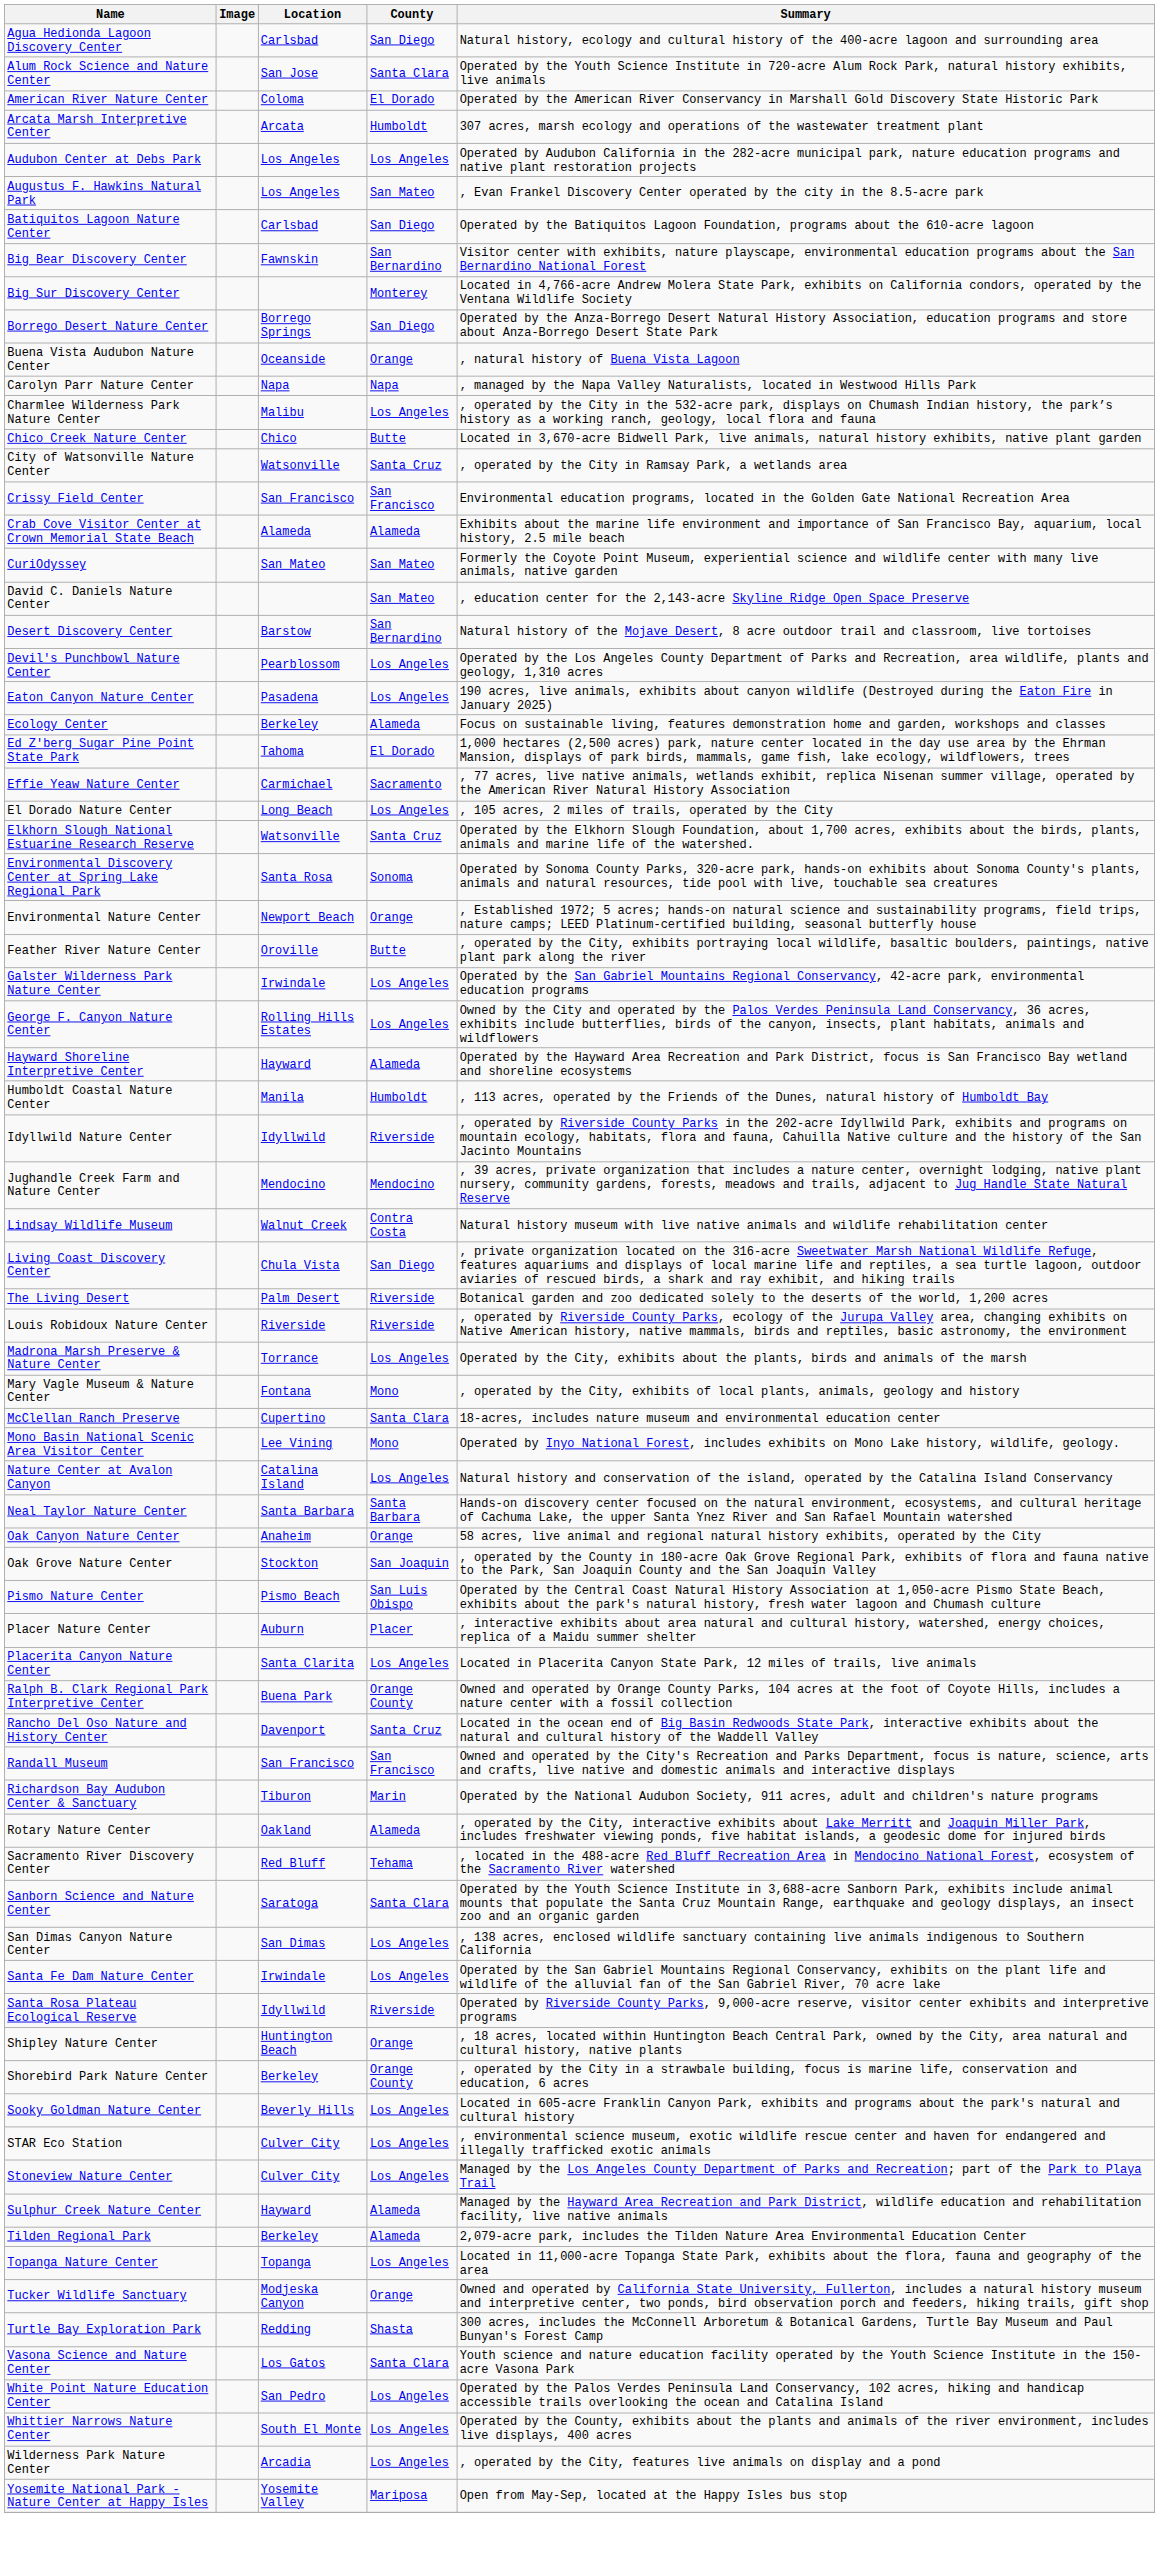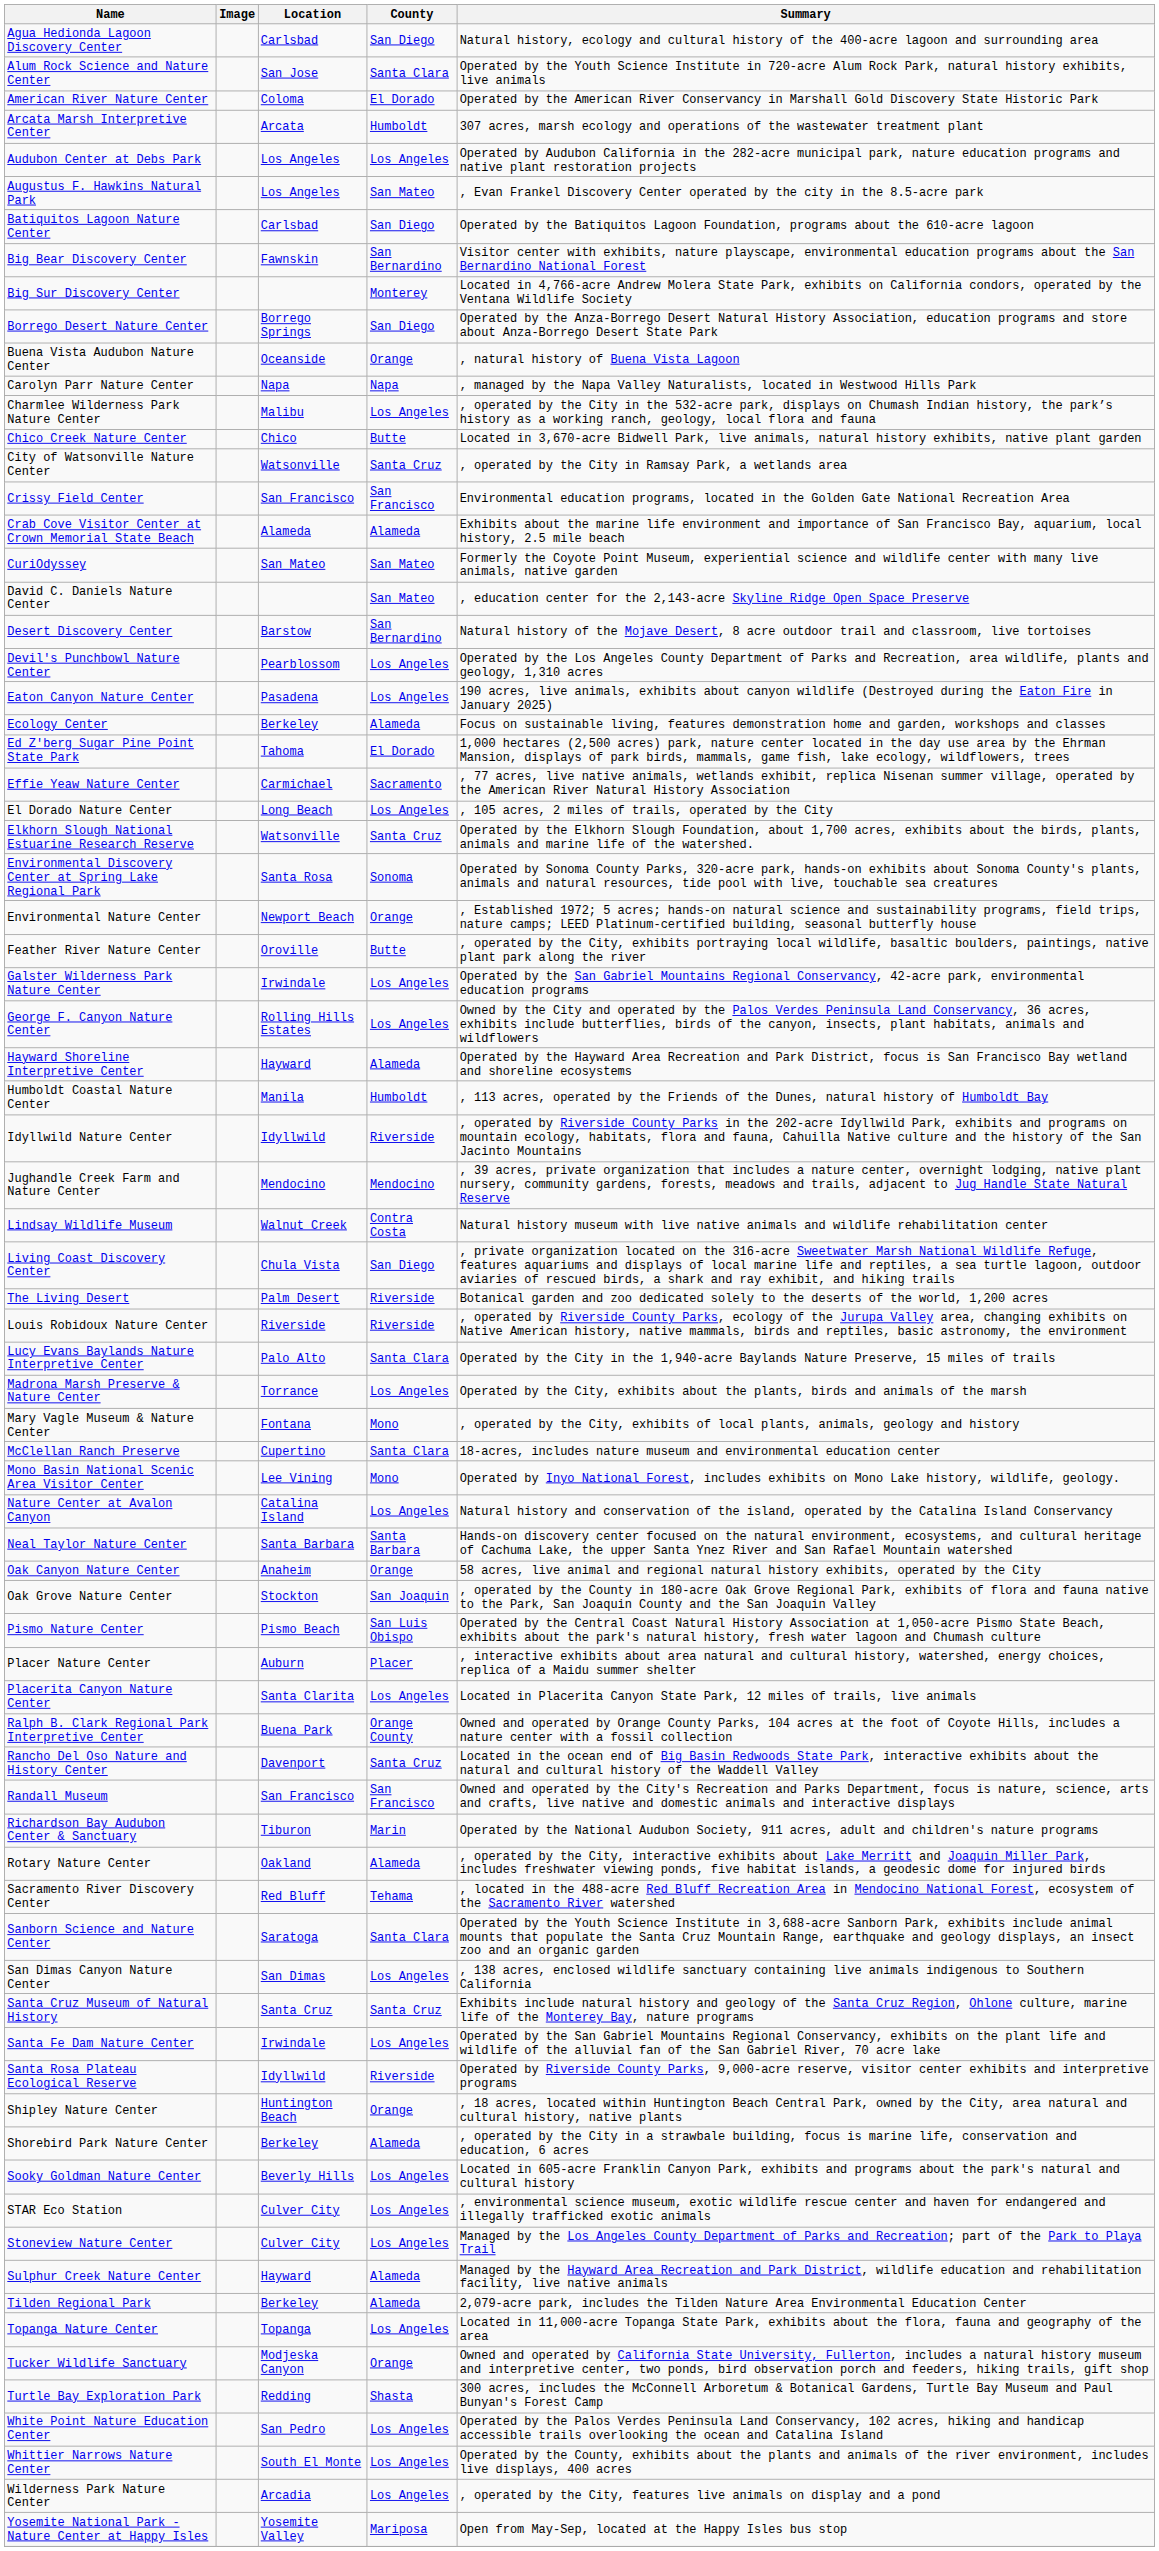+ row: Lucy Evans Baylands Nature Interpretive Center | Palo Alto | Santa Clara | Operated by the City in the 1,940-acre Baylands Nature Preserve, 15 miles of trails
+ row: Santa Cruz Museum of Natural History | Santa Cruz | Santa Cruz | Exhibits include natural history and geology of the Santa Cruz Region, Ohlone culture, marine life of the Monterey Bay, nature programs
Shorebird Park Nature Center | County: Orange County -> Alameda
- row: Vasona Science and Nature Center | Los Gatos | Santa Clara | Youth science and nature education facility operated by the Youth Science Institute in the 150-acre Vasona Park
